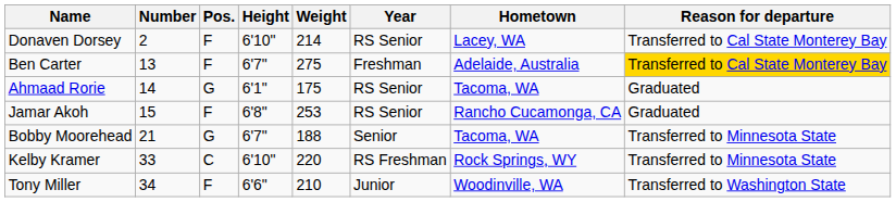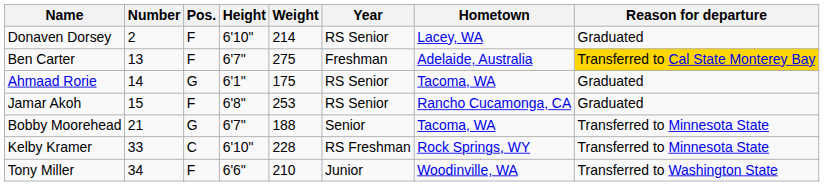Donaven Dorsey | Reason for departure: Transferred to Cal State Monterey Bay -> Graduated
Kelby Kramer | Weight: 220 -> 228
